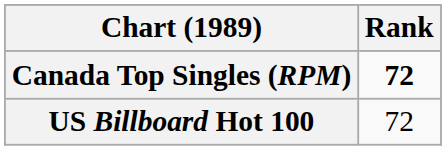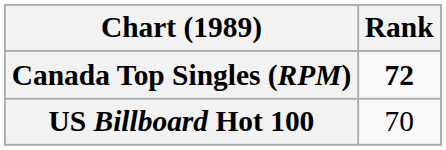US Billboard Hot 100 | Rank: 72 -> 70
